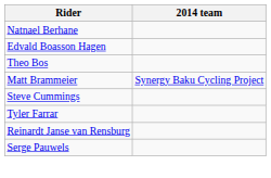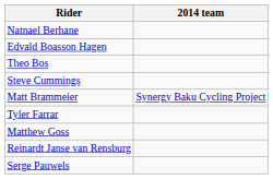rows swapped: Matt Brammeier <-> Steve Cummings
+ row: Matthew Goss
